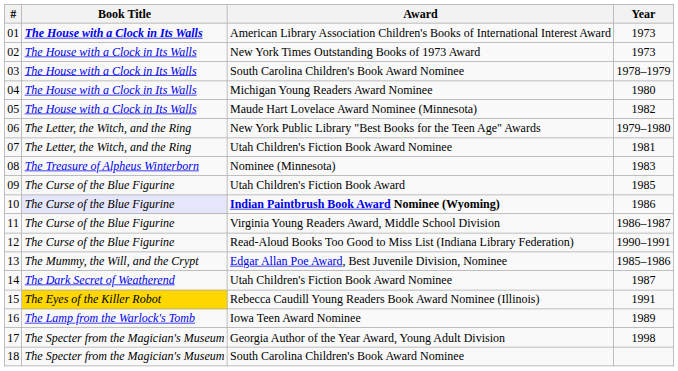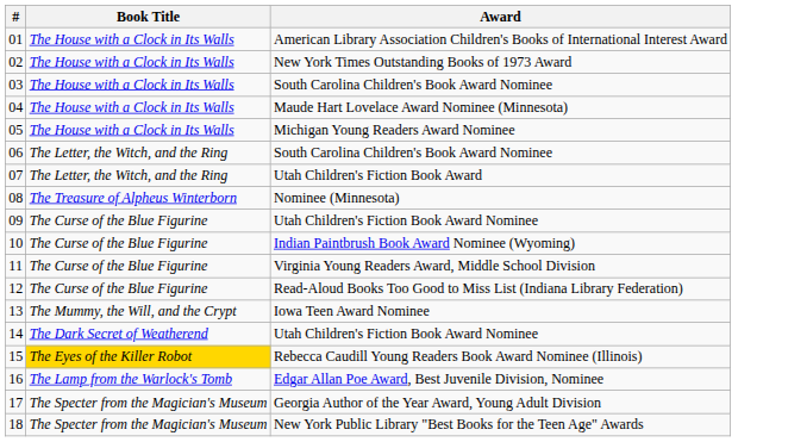- column: Year | 1973 | 1973 | 1978–1979 | 1980 | 1982 | 1979–1980 | 1981 | 1983 | 1985 | 1986 | 1986–1987 | 1990–1991 | 1985–1986 | 1987 | 1991 | 1989 | 1998
01 | Book Title: bold -> normal
04 | Award: Michigan Young Readers Award Nominee -> Maude Hart Lovelace Award Nominee (Minnesota)
05 | Award: Maude Hart Lovelace Award Nominee (Minnesota) -> Michigan Young Readers Award Nominee
06 | Award: New York Public Library "Best Books for the Teen Age" Awards -> South Carolina Children's Book Award Nominee
07 | Award: Utah Children's Fiction Book Award Nominee -> Utah Children's Fiction Book Award
09 | Award: Utah Children's Fiction Book Award -> Utah Children's Fiction Book Award Nominee
10 | Book Title: lavender background -> no background
10 | Award: bold -> normal
13 | Award: Edgar Allan Poe Award, Best Juvenile Division, Nominee -> Iowa Teen Award Nominee
16 | Award: Iowa Teen Award Nominee -> Edgar Allan Poe Award, Best Juvenile Division, Nominee
18 | Award: South Carolina Children's Book Award Nominee -> New York Public Library "Best Books for the Teen Age" Awards
